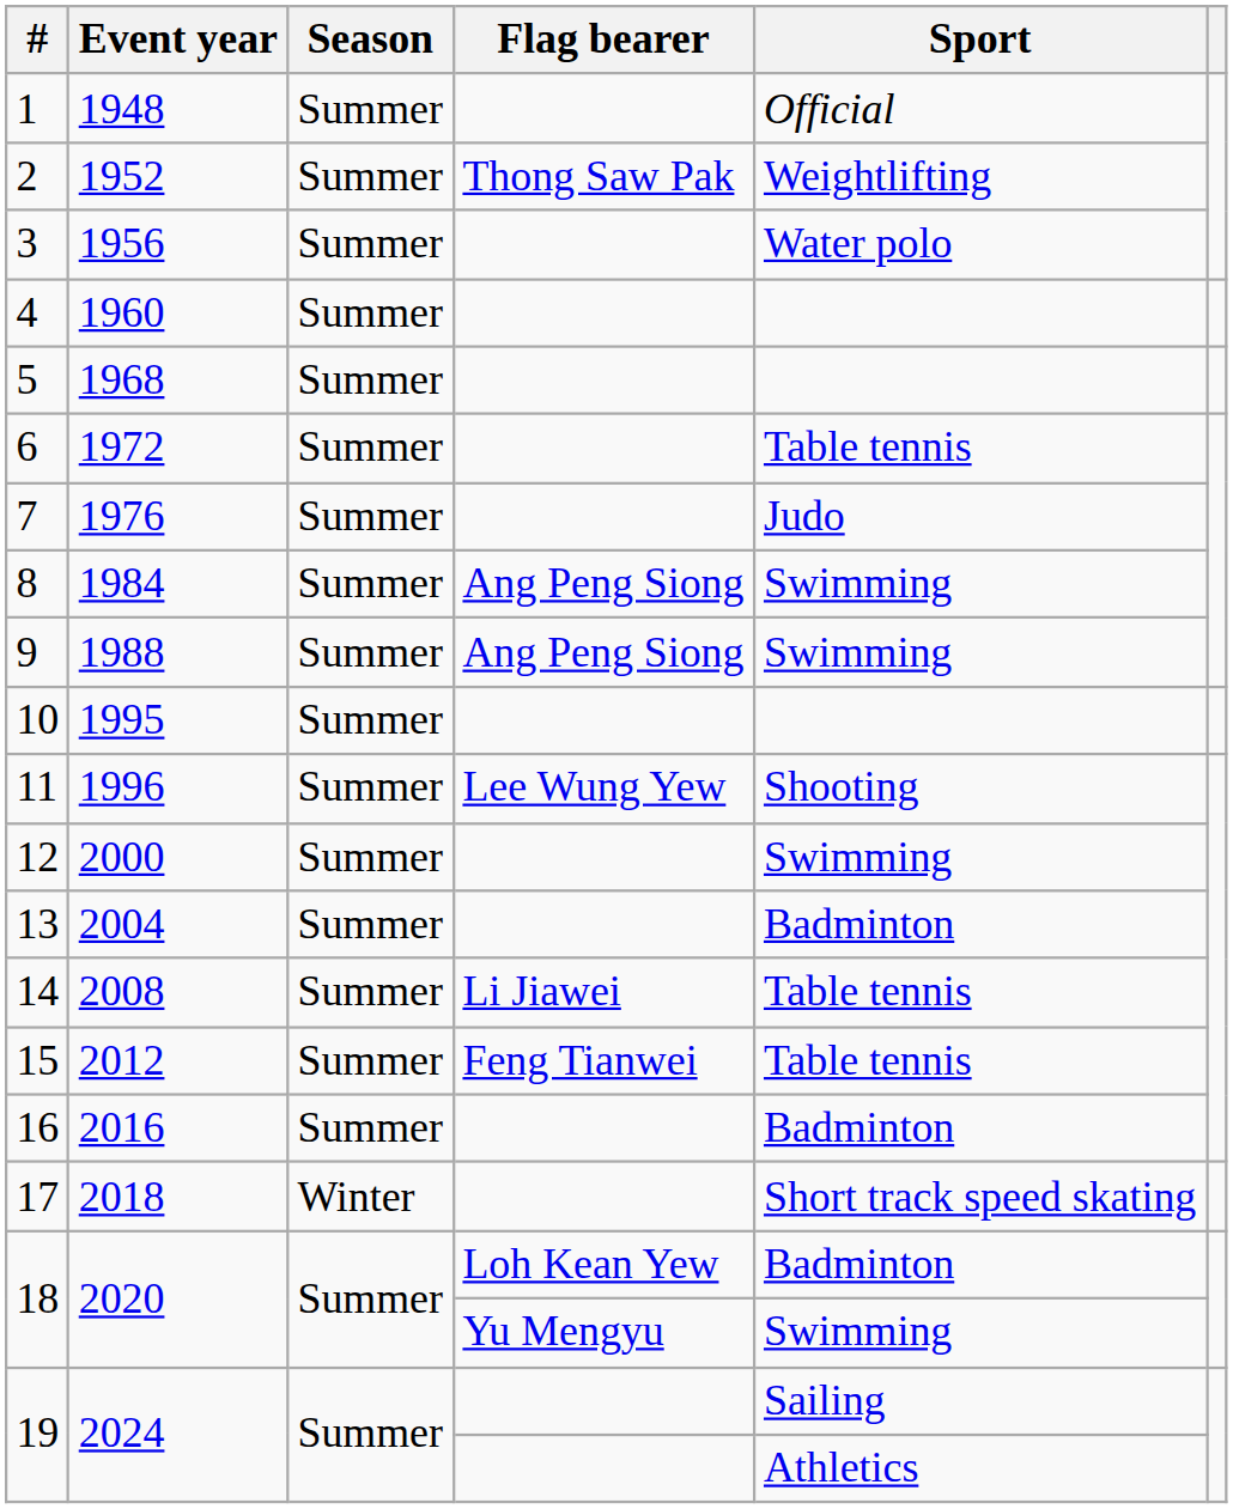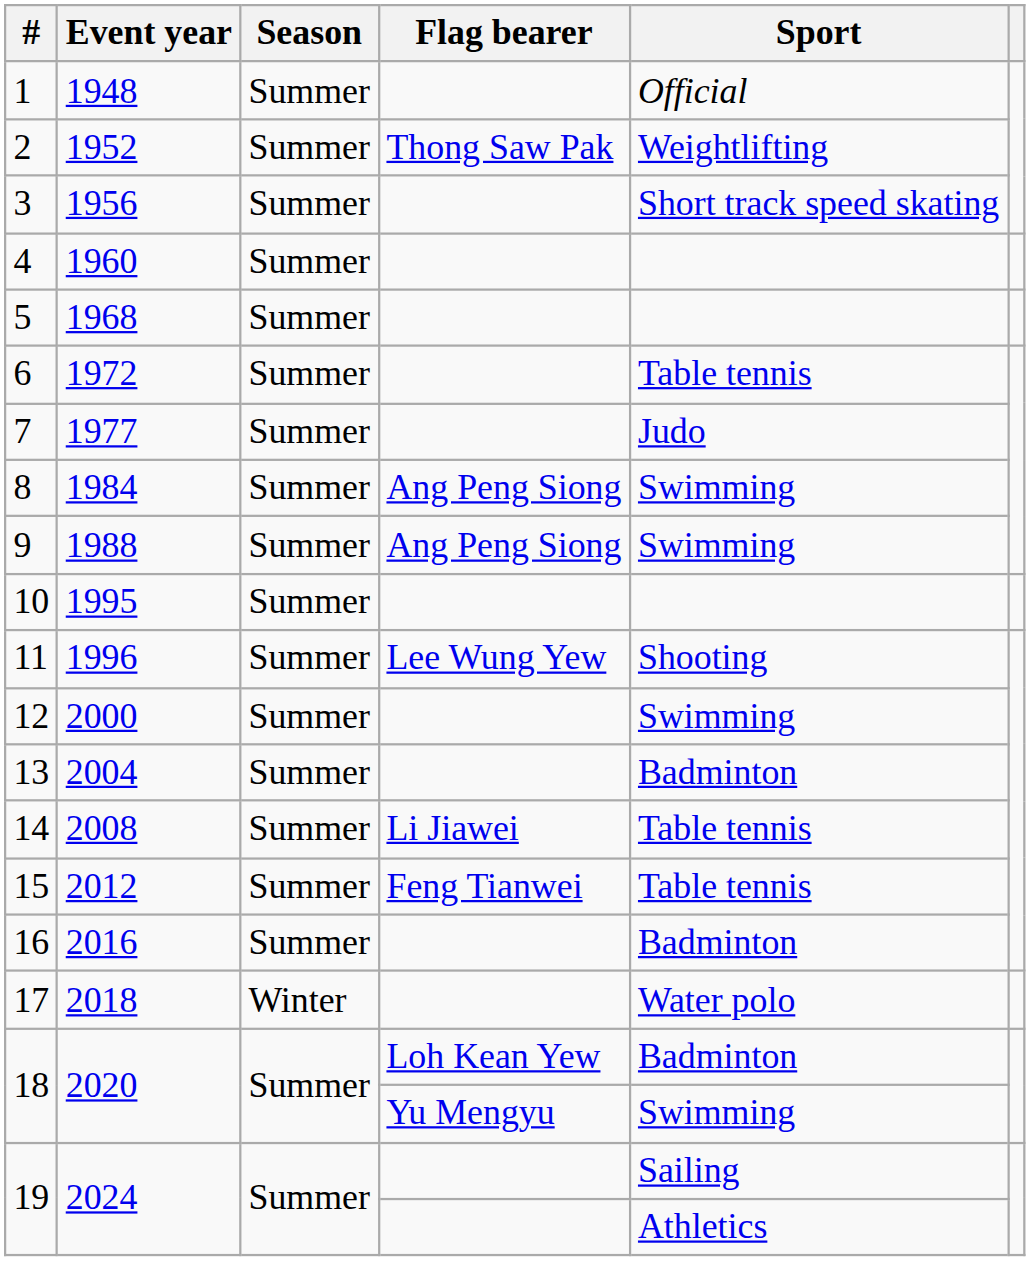3 | Sport: Water polo -> Short track speed skating
7 | Event year: 1976 -> 1977
17 | Sport: Short track speed skating -> Water polo
